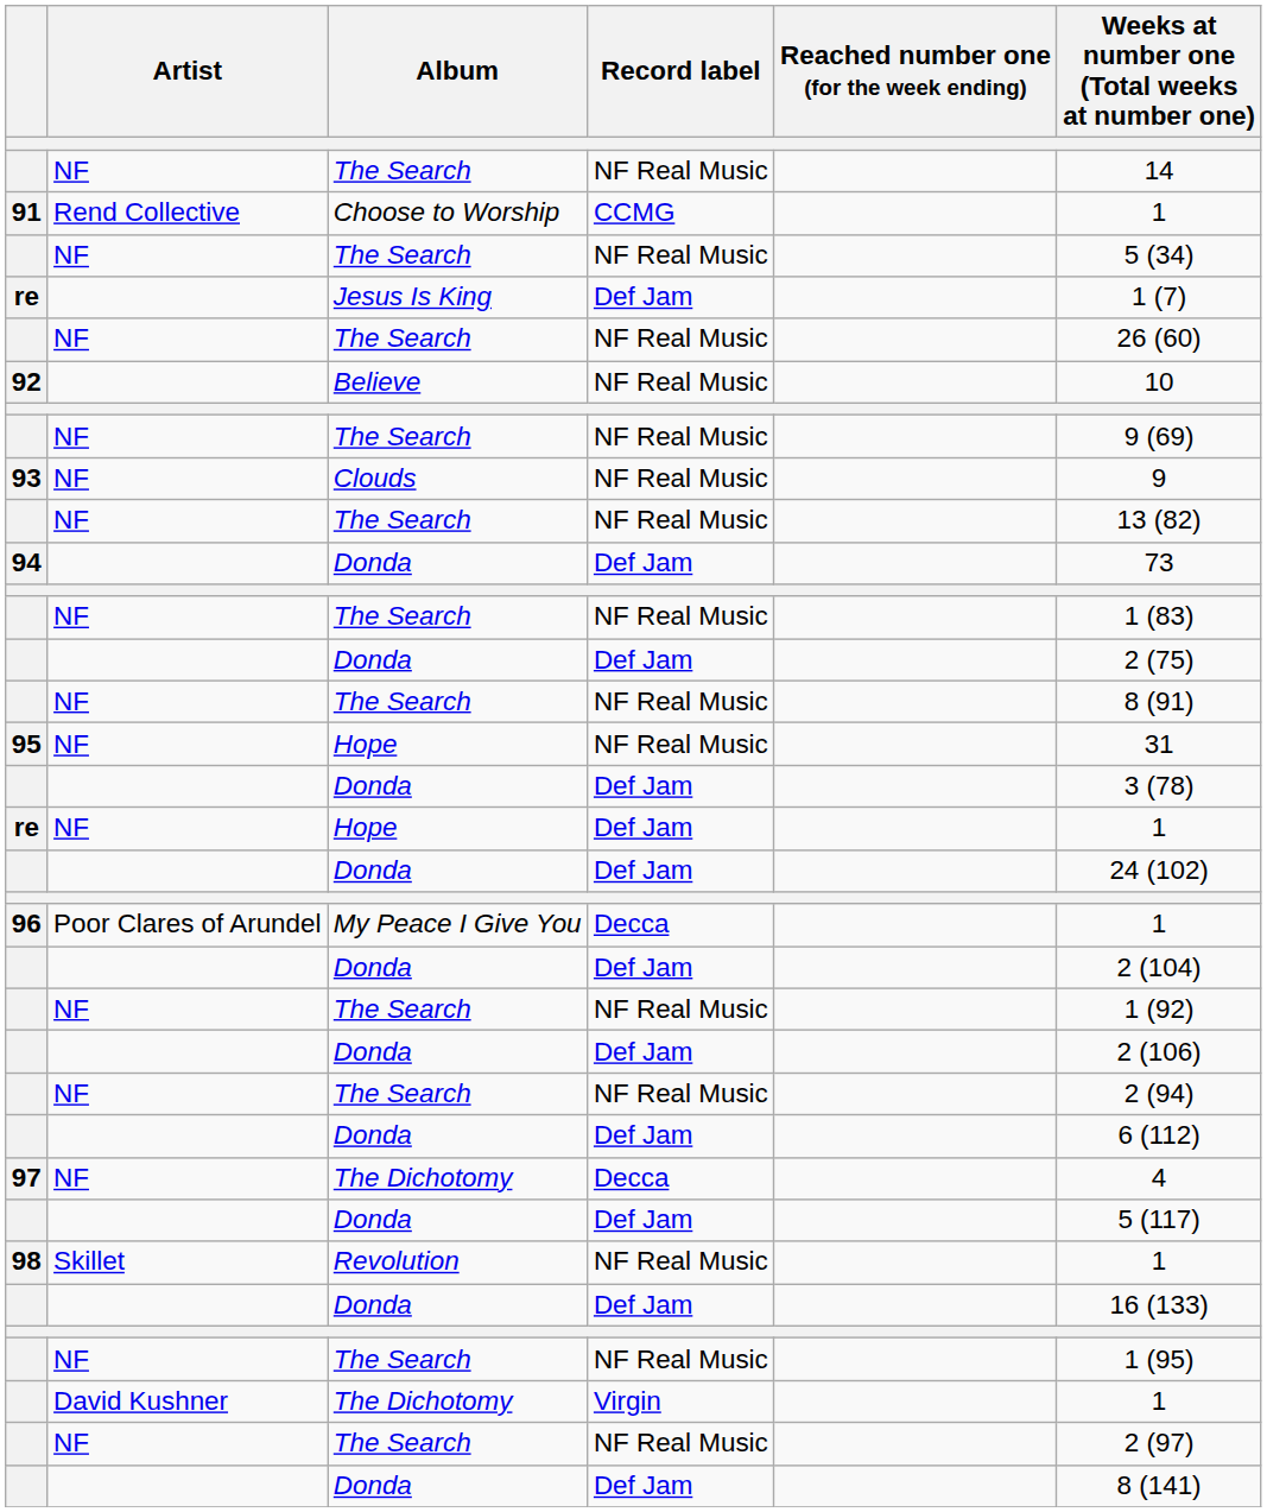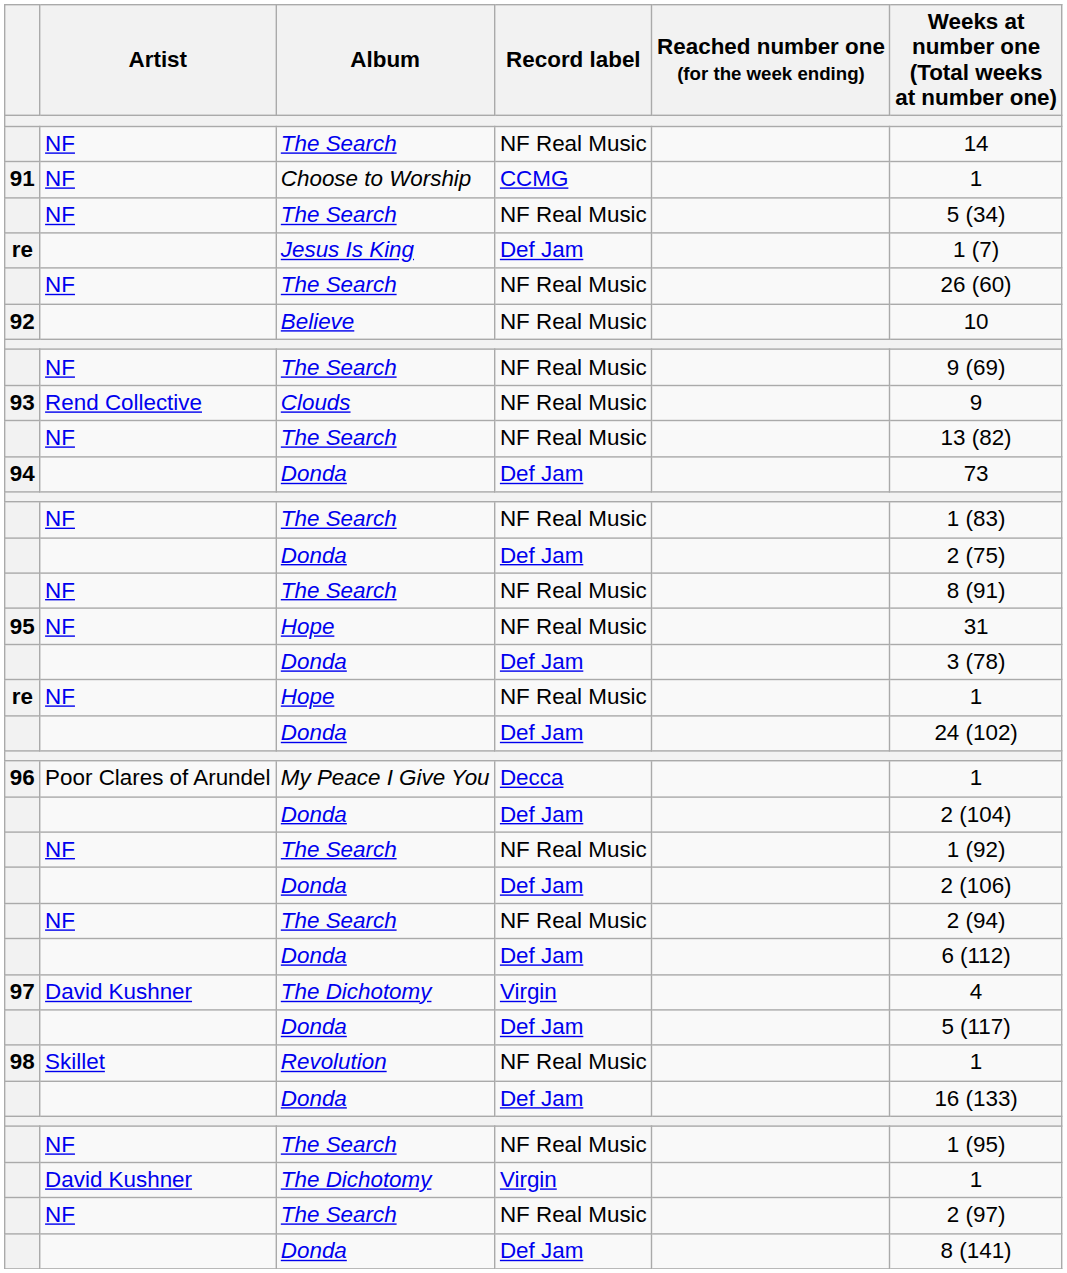91 | Artist: Rend Collective -> NF
93 | Artist: NF -> Rend Collective
re / Hope | Record label: Def Jam -> NF Real Music
97 | Artist: NF -> David Kushner
97 | Record label: Decca -> Virgin
